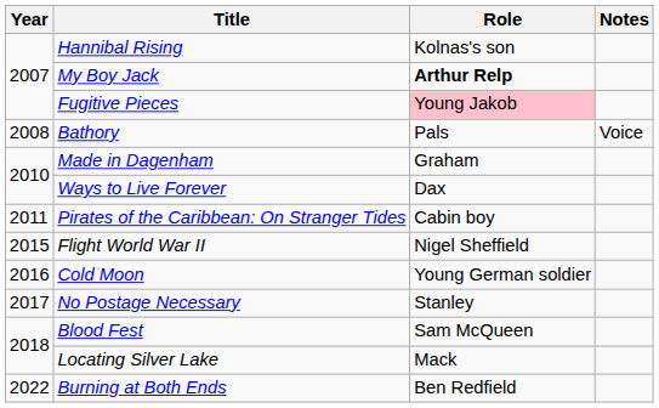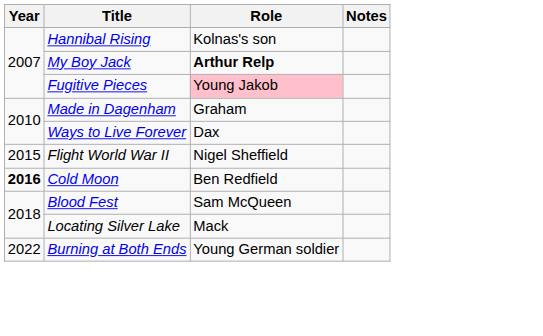- row: 2008 | Bathory | Pals | Voice
- row: 2011 | Pirates of the Caribbean: On Stranger Tides | Cabin boy
Cold Moon | Year: normal -> bold
Cold Moon | Role: Young German soldier -> Ben Redfield
- row: 2017 | No Postage Necessary | Stanley
Burning at Both Ends | Role: Ben Redfield -> Young German soldier
